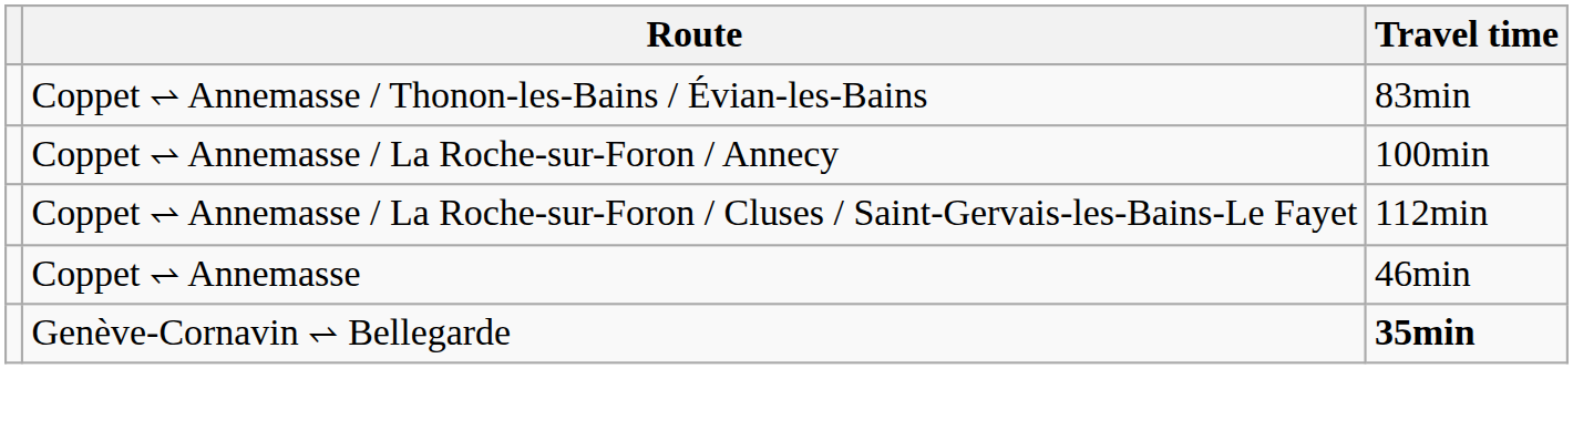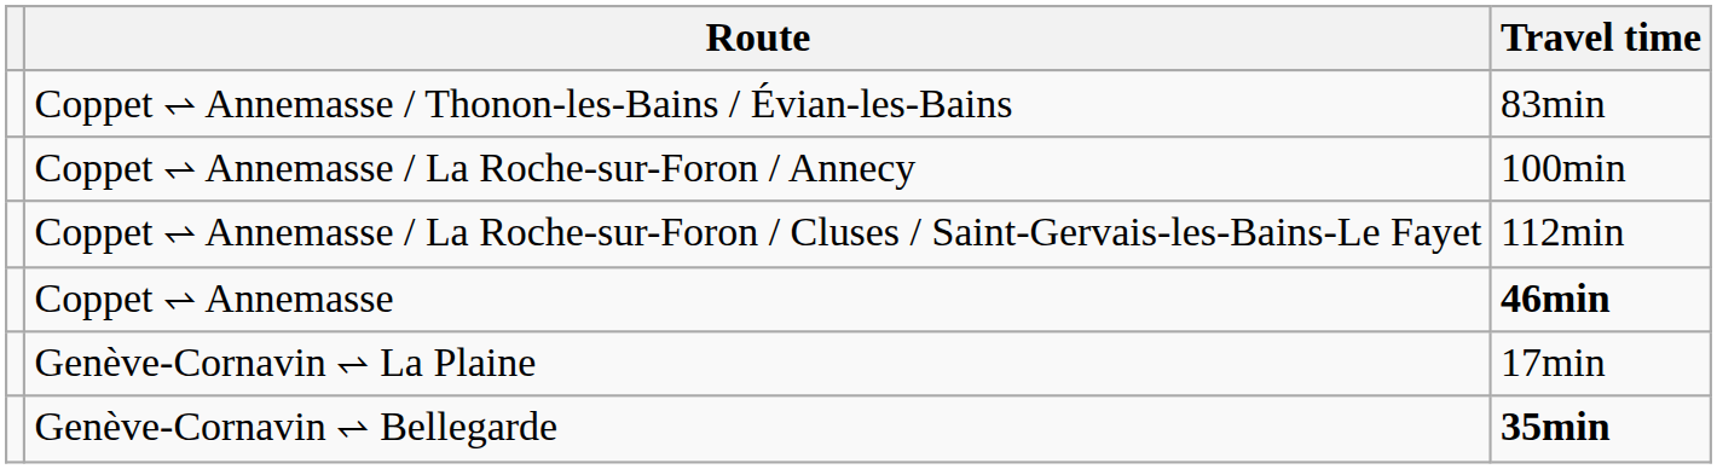Coppet ⥋ Annemasse | Travel time: normal -> bold
+ row: Genève-Cornavin ⥋ La Plaine | 17min
